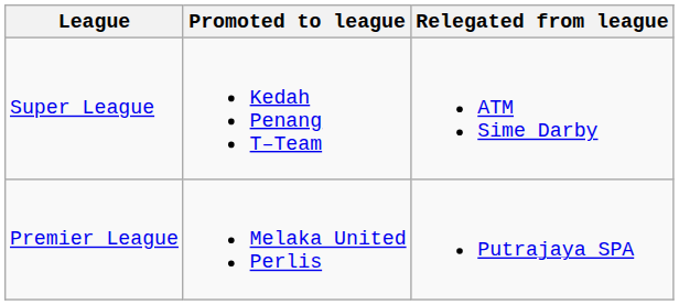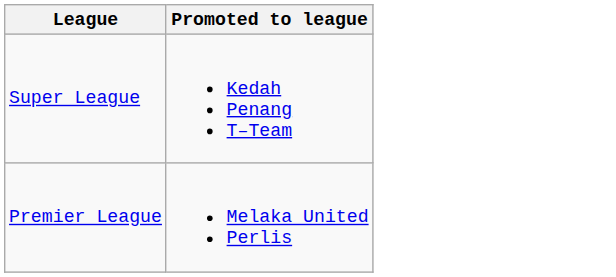- column: Relegated from league | ATM Sime Darby | Putrajaya SPA
